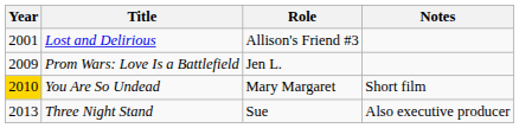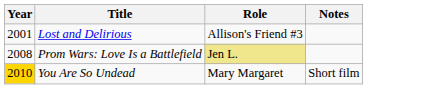Prom Wars: Love Is a Battlefield | Year: 2009 -> 2008
Prom Wars: Love Is a Battlefield | Role: no background -> khaki background
- row: 2013 | Three Night Stand | Sue | Also executive producer
